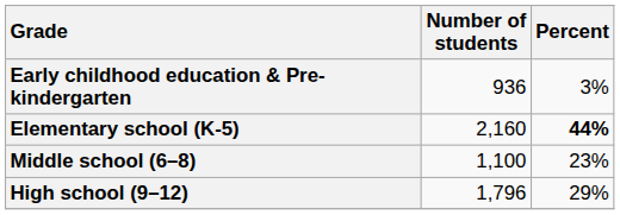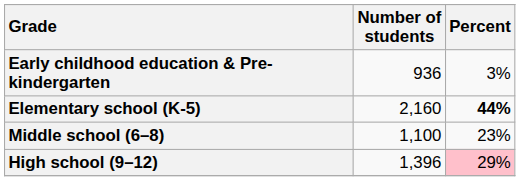High school (9–12) | Number of students: 1,796 -> 1,396
High school (9–12) | Percent: no background -> pink background
